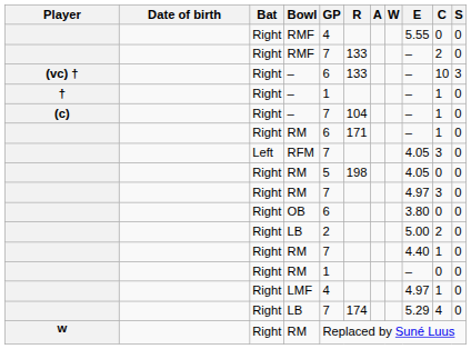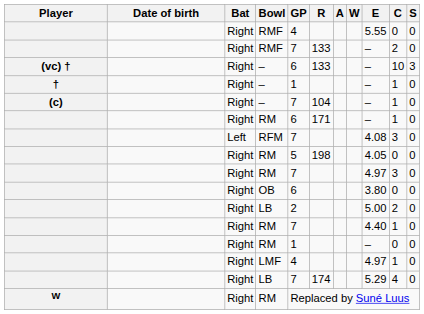RFM | E: 4.05 -> 4.08
